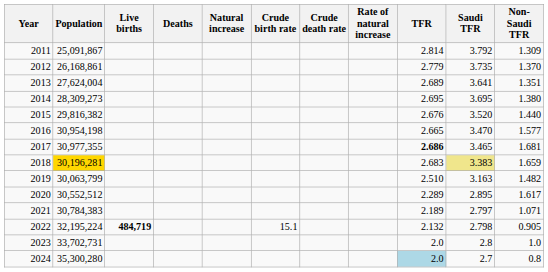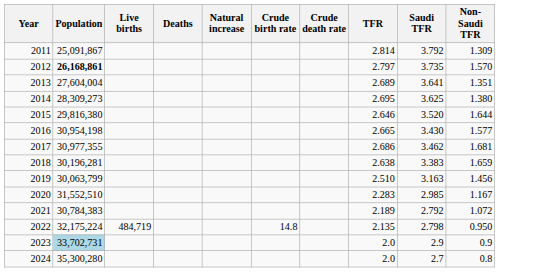- column: Rate of natural increase
2012 | Population: normal -> bold
2012 | TFR: 2.779 -> 2.797
2012 | Non-Saudi TFR: 1.370 -> 1.570
2013 | Population: 27,624,004 -> 27,604,004
2014 | Saudi TFR: 3.695 -> 3.625
2015 | Population: 29,816,382 -> 29,816,380
2015 | TFR: 2.676 -> 2.646
2015 | Non-Saudi TFR: 1.440 -> 1.644
2016 | Saudi TFR: 3.470 -> 3.430
2017 | TFR: bold -> normal
2017 | Saudi TFR: 3.465 -> 3.462
2018 | Population: gold background -> no background
2018 | TFR: 2.683 -> 2.638
2018 | Saudi TFR: khaki background -> no background
2019 | Non-Saudi TFR: 1.482 -> 1.456
2020 | Population: 30,552,512 -> 31,552,510
2020 | TFR: 2.289 -> 2.283
2020 | Saudi TFR: 2.895 -> 2.985
2020 | Non-Saudi TFR: 1.617 -> 1.167
2021 | Saudi TFR: 2.797 -> 2.792
2021 | Non-Saudi TFR: 1.071 -> 1.072
2022 | Population: 32,195,224 -> 32,175,224
2022 | Live births: bold -> normal
2022 | Crude birth rate: 15.1 -> 14.8
2022 | TFR: 2.132 -> 2.135
2022 | Non-Saudi TFR: 0.905 -> 0.950
2023 | Population: no background -> lightblue background
2023 | Saudi TFR: 2.8 -> 2.9
2023 | Non-Saudi TFR: 1.0 -> 0.9
2024 | TFR: lightblue background -> no background
